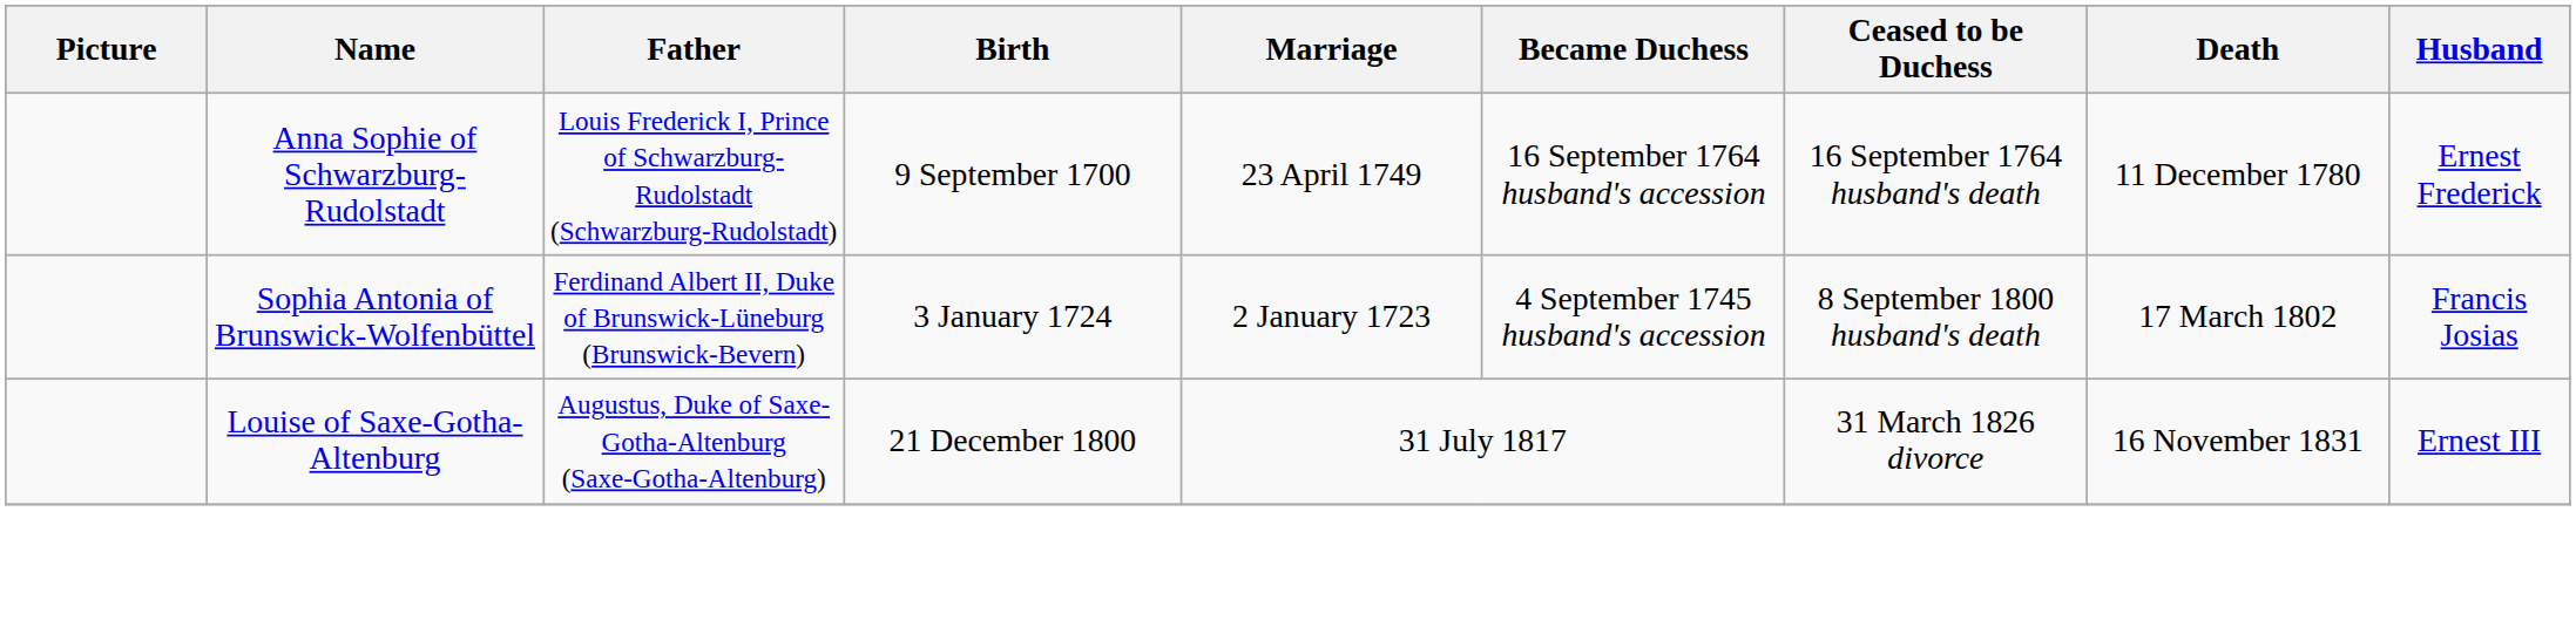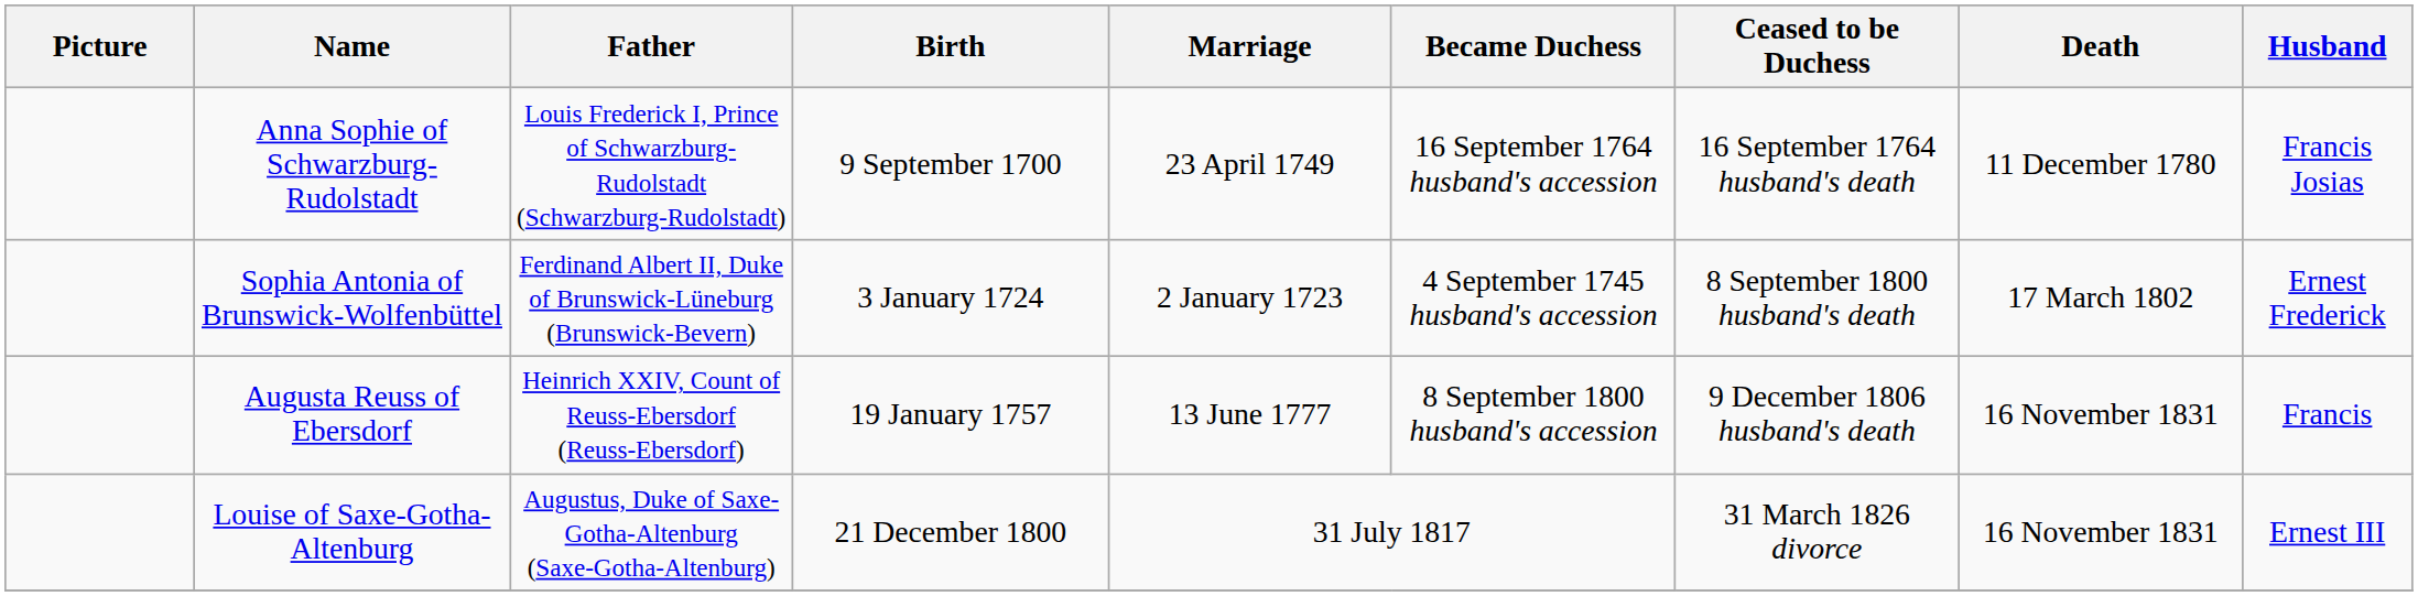Anna Sophie of Schwarzburg-Rudolstadt | Husband: Ernest Frederick -> Francis Josias
Sophia Antonia of Brunswick-Wolfenbüttel | Husband: Francis Josias -> Ernest Frederick
+ row: Augusta Reuss of Ebersdorf | Heinrich XXIV, Count of Reuss-Ebersdorf (Reuss-Ebersdorf) | 19 January 1757 | 13 June 1777 | 8 September 1800 husband's accession | 9 December 1806 husband's death | 16 November 1831 | Francis
